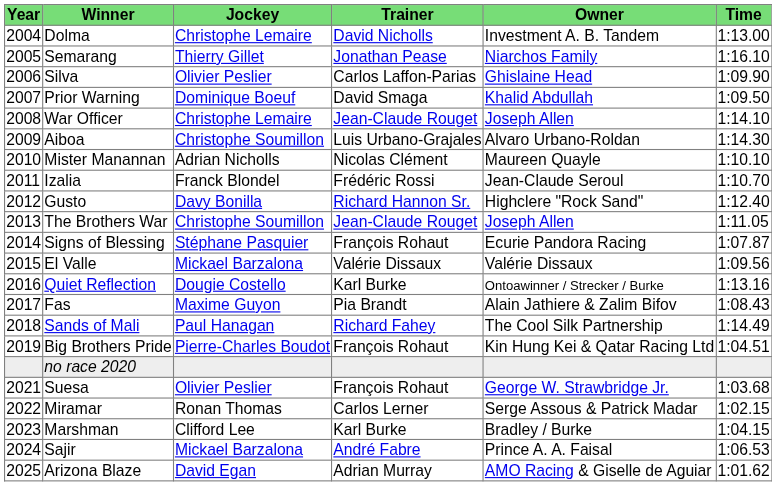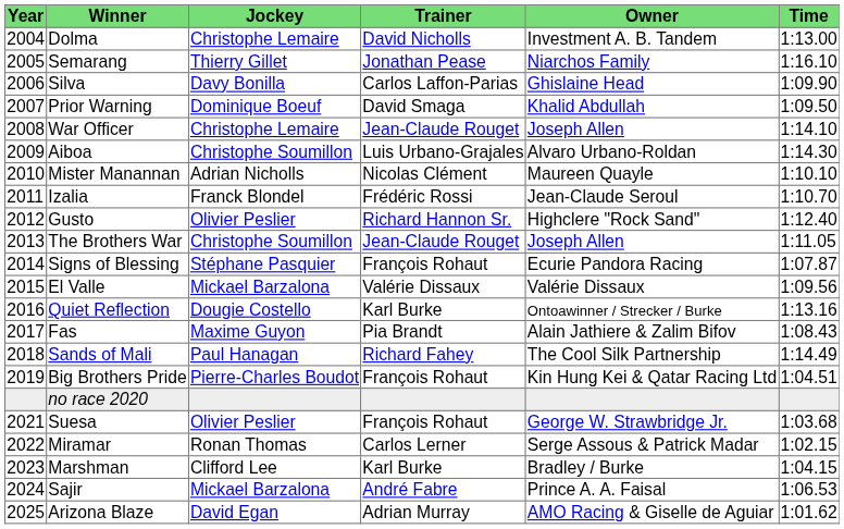Silva | Jockey: Olivier Peslier -> Davy Bonilla
Gusto | Jockey: Davy Bonilla -> Olivier Peslier
